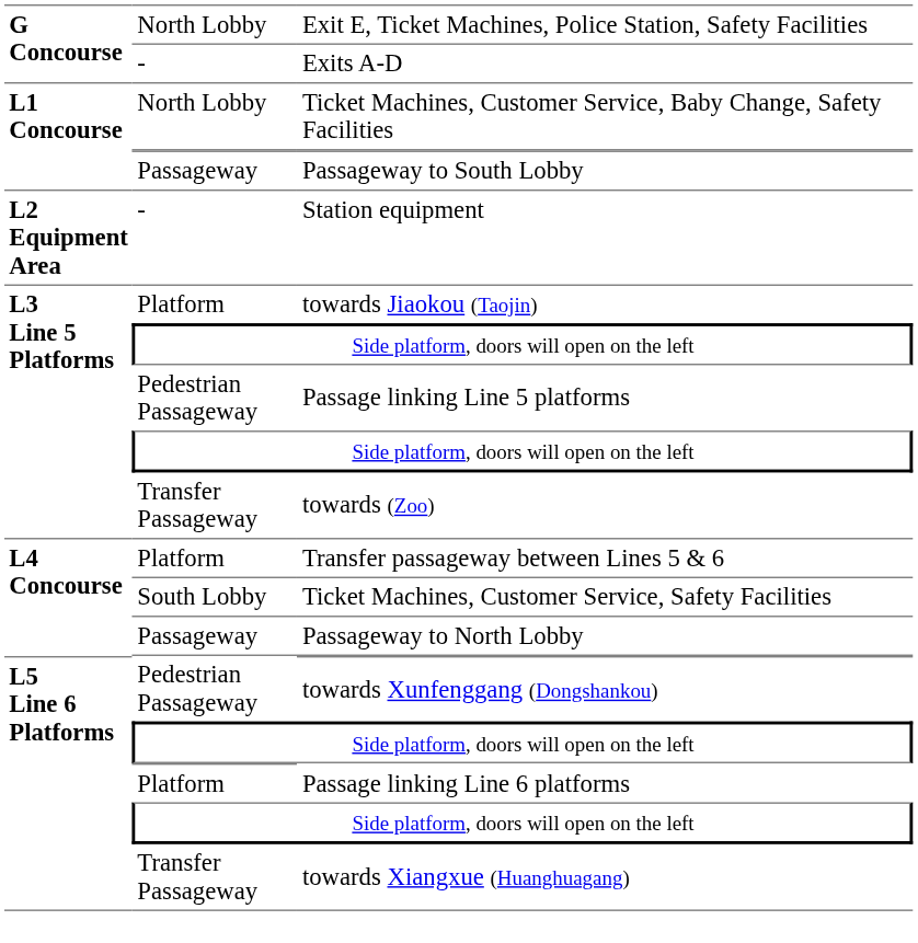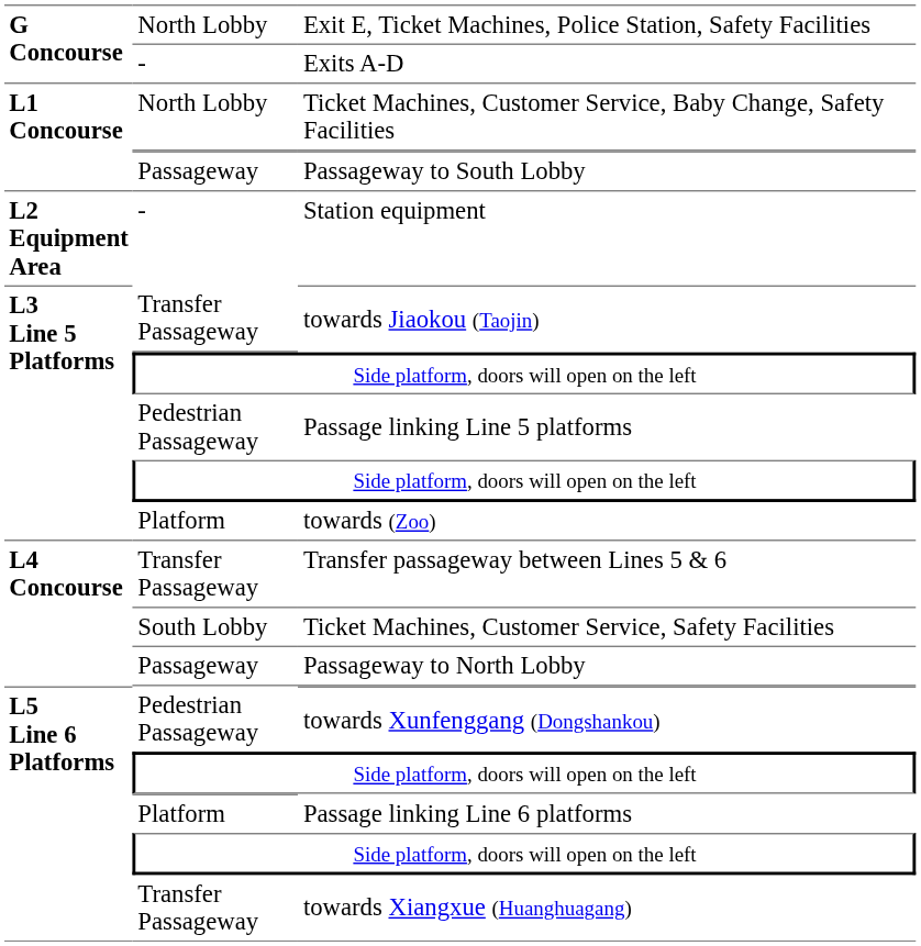towards Jiaokou (Taojin) | column 2: Platform -> Transfer Passageway
towards (Zoo) | column 2: Transfer Passageway -> Platform
Transfer passageway between Lines 5 & 6 | column 2: Platform -> Transfer Passageway
